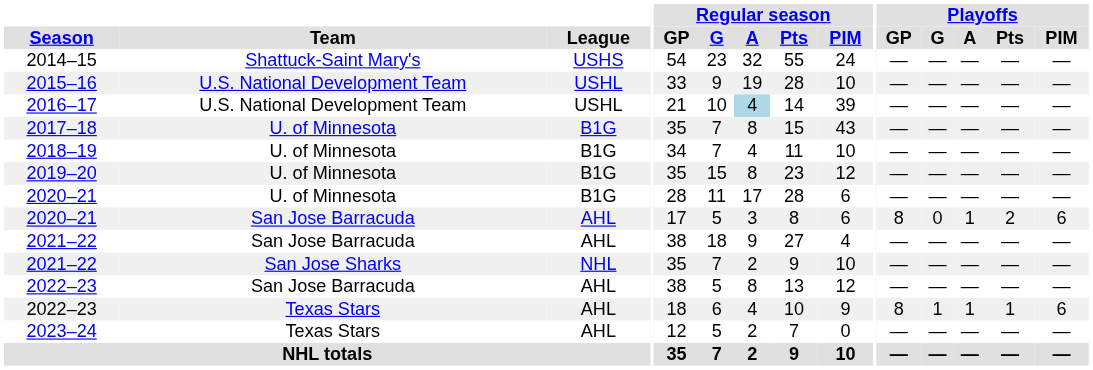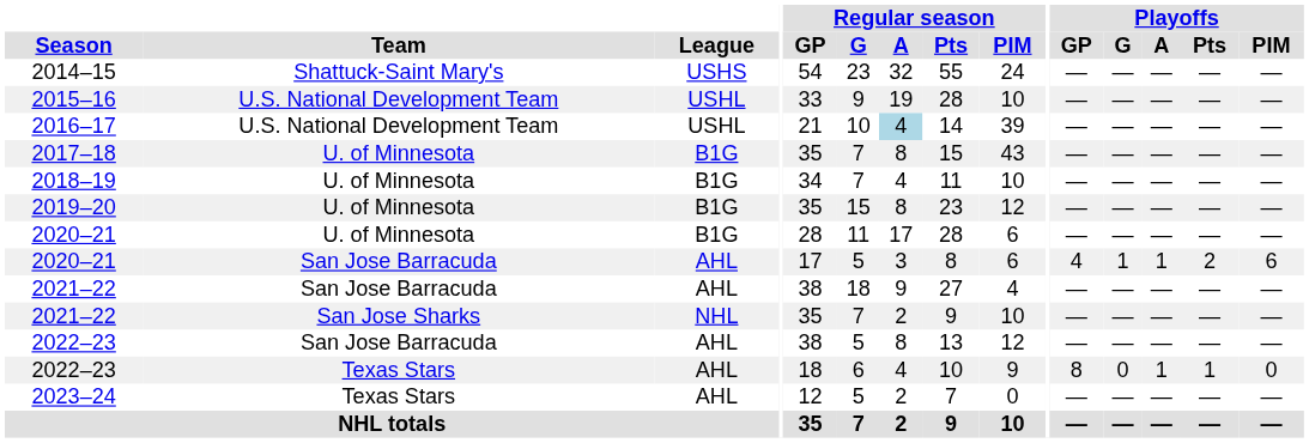2020–21 / San Jose Barracuda | Playoffs / GP: 8 -> 4
2020–21 / San Jose Barracuda | Playoffs / G: 0 -> 1
2022–23 / Texas Stars | Playoffs / G: 1 -> 0
2022–23 / Texas Stars | Playoffs / PIM: 6 -> 0
